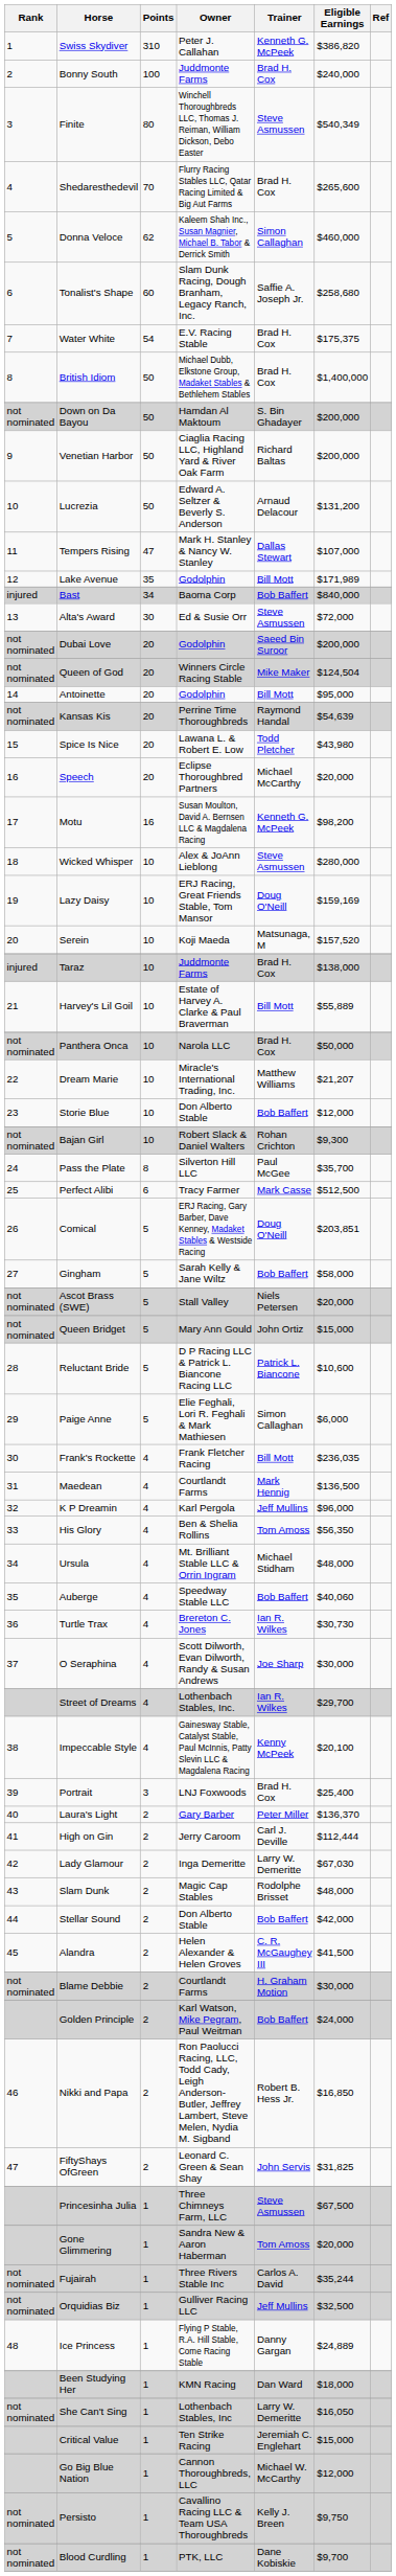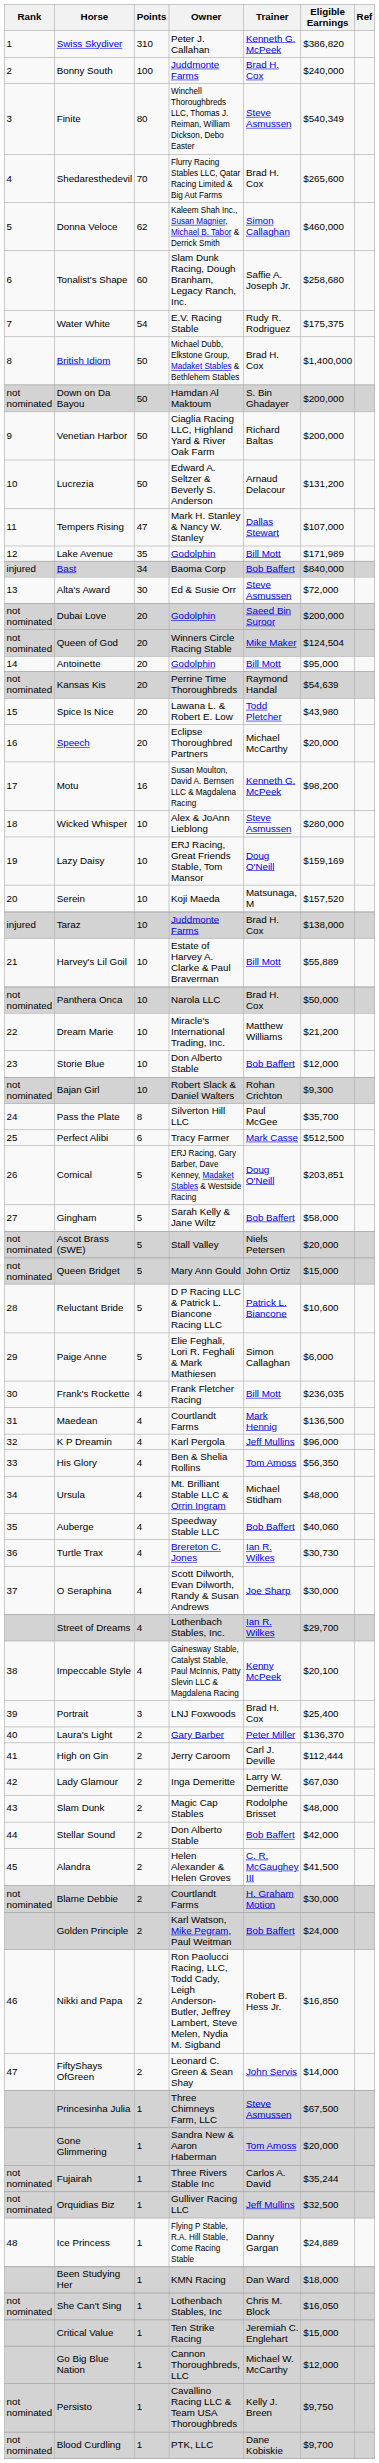Water White | Trainer: Brad H. Cox -> Rudy R. Rodriguez
Dream Marie | Eligible Earnings: $21,207 -> $21,200
FiftyShays OfGreen | Eligible Earnings: $31,825 -> $14,000
She Can't Sing | Trainer: Larry W. Demeritte -> Chris M. Block
